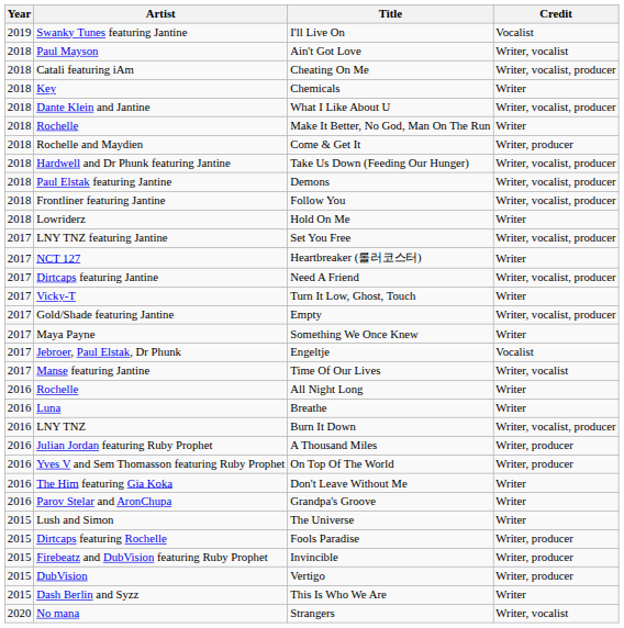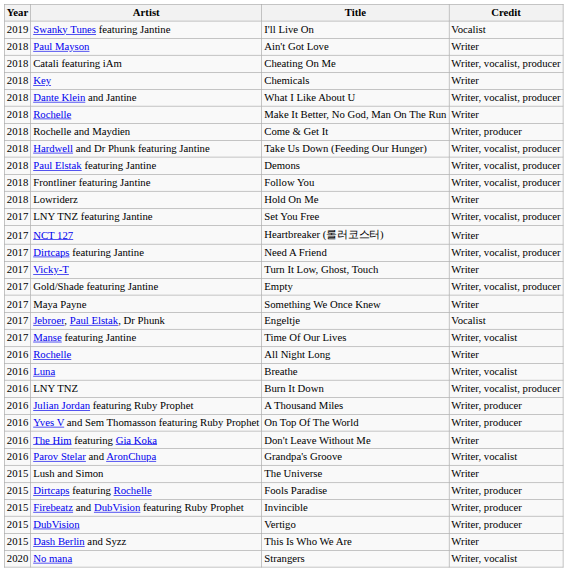Ain't Got Love | Credit: Writer, vocalist -> Writer
Breathe | Credit: Writer -> Writer, vocalist
Grandpa's Groove | Credit: Writer -> Writer, vocalist
